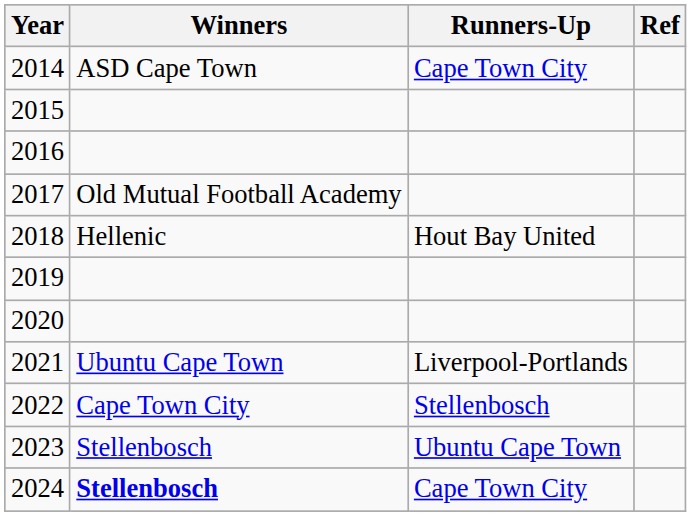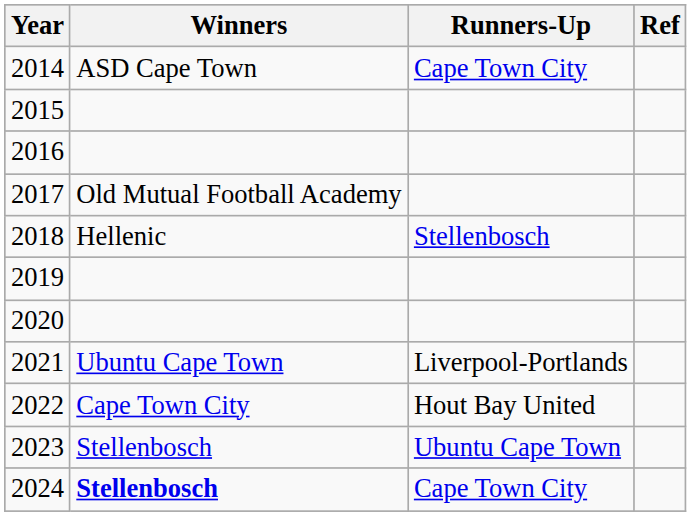2018 | Runners-Up: Hout Bay United -> Stellenbosch
2022 | Runners-Up: Stellenbosch -> Hout Bay United
